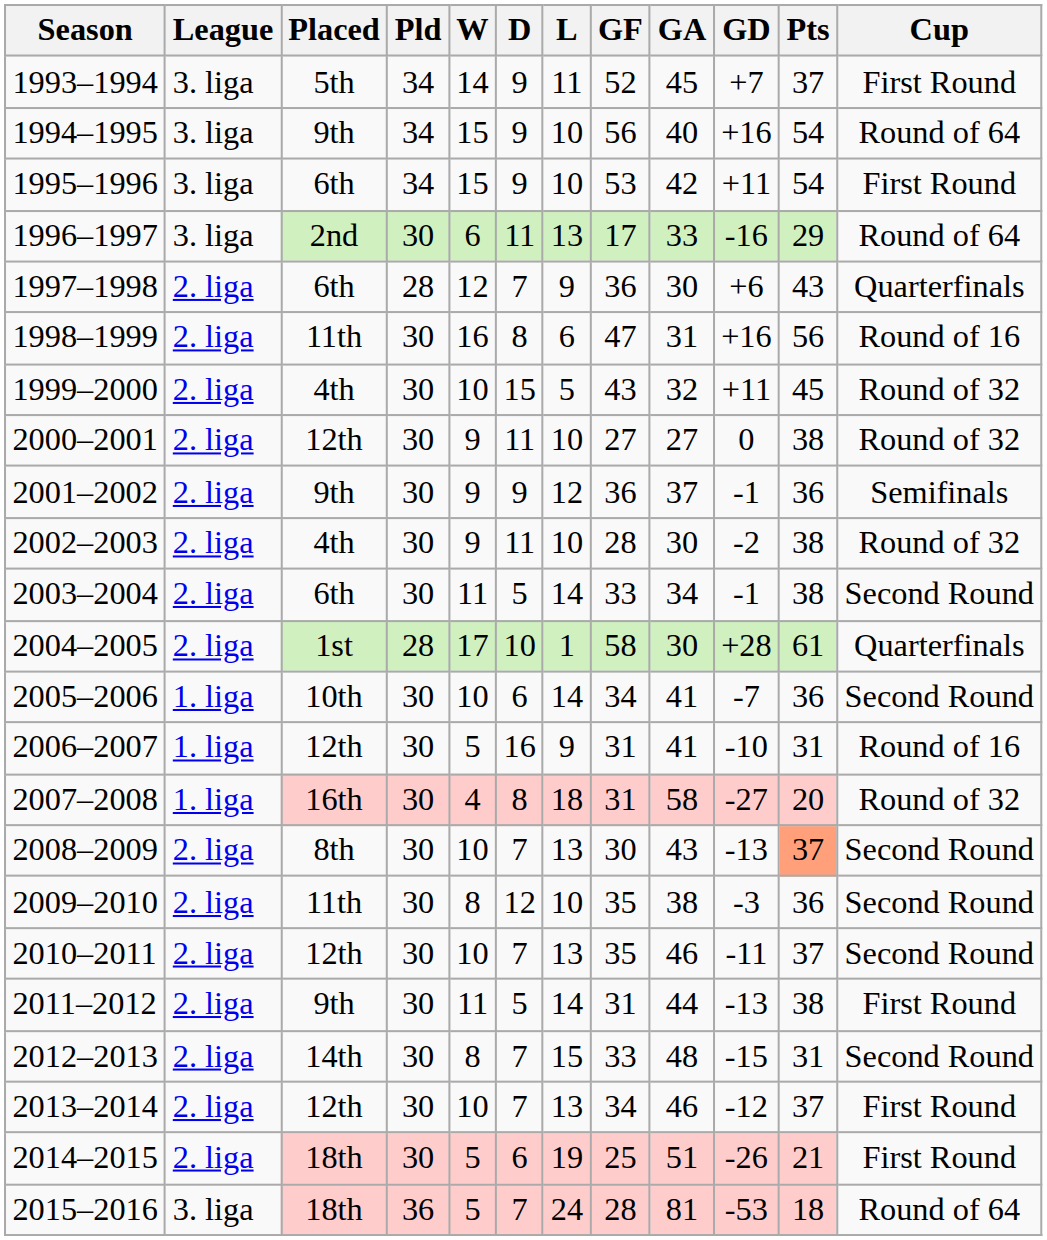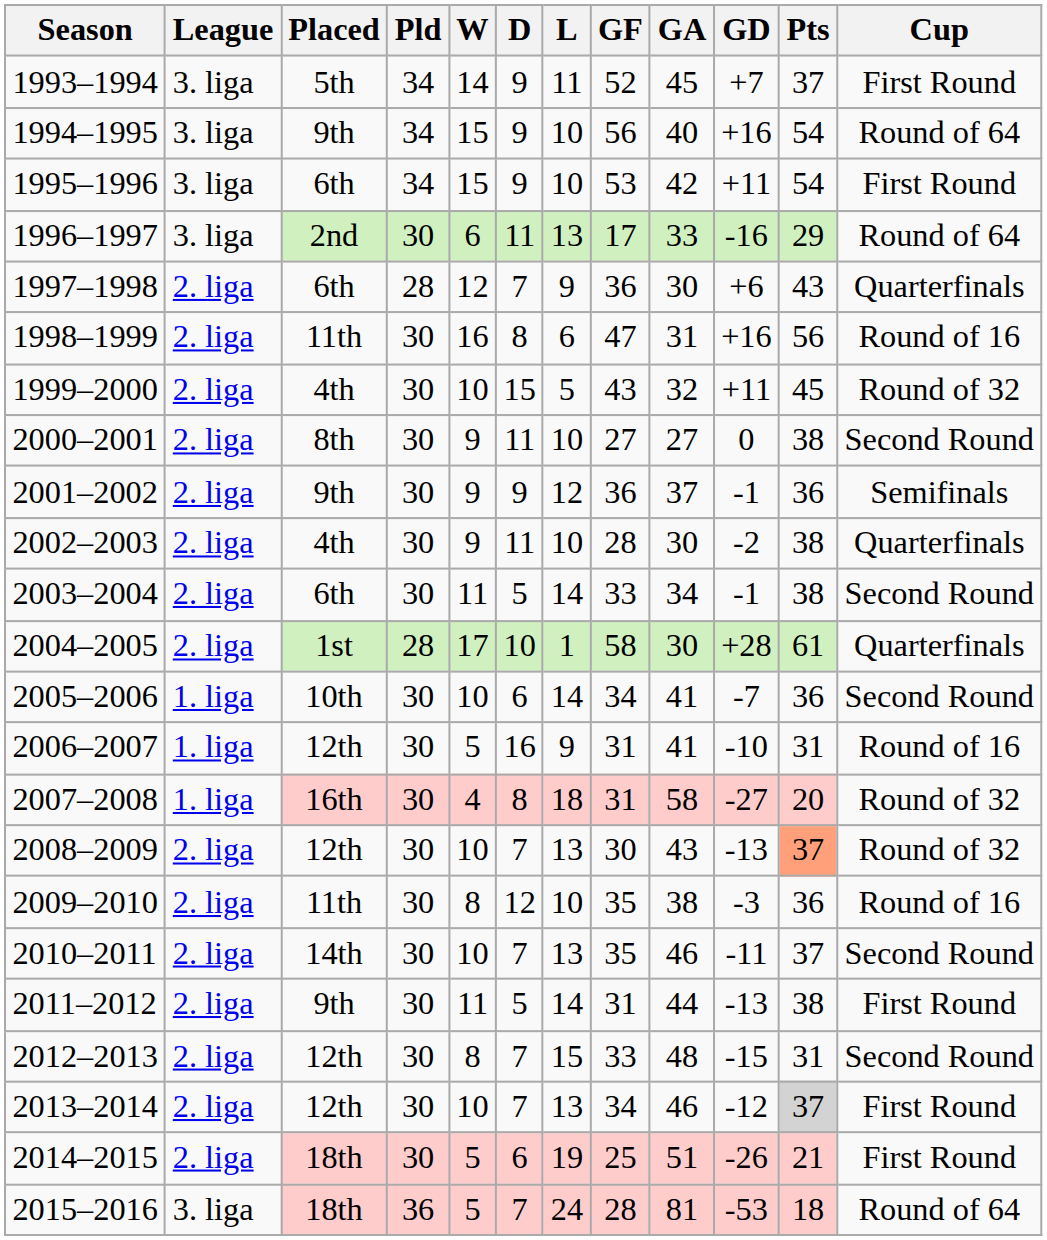2000–2001 | Placed: 12th -> 8th
2000–2001 | Cup: Round of 32 -> Second Round
2002–2003 | Cup: Round of 32 -> Quarterfinals
2008–2009 | Placed: 8th -> 12th
2008–2009 | Cup: Second Round -> Round of 32
2009–2010 | Cup: Second Round -> Round of 16
2010–2011 | Placed: 12th -> 14th
2012–2013 | Placed: 14th -> 12th
2013–2014 | Pts: no background -> lightgrey background
